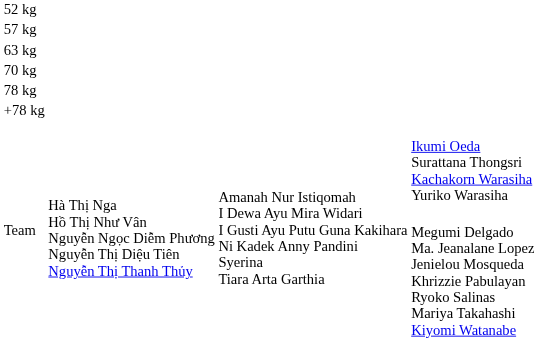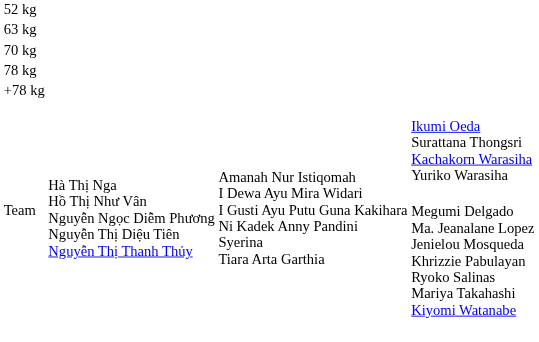- row: 57 kg
